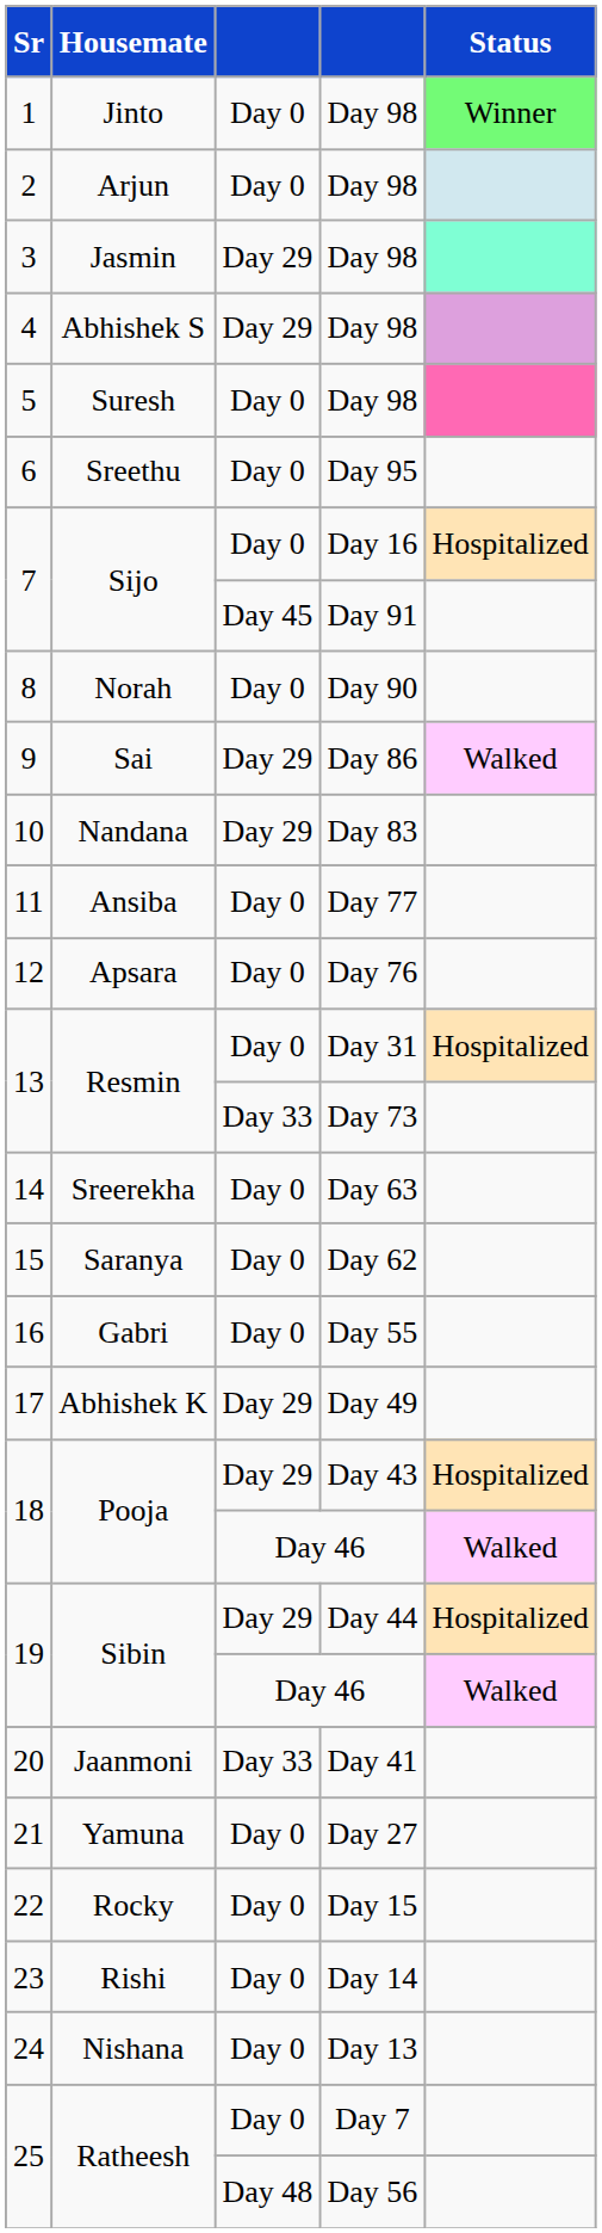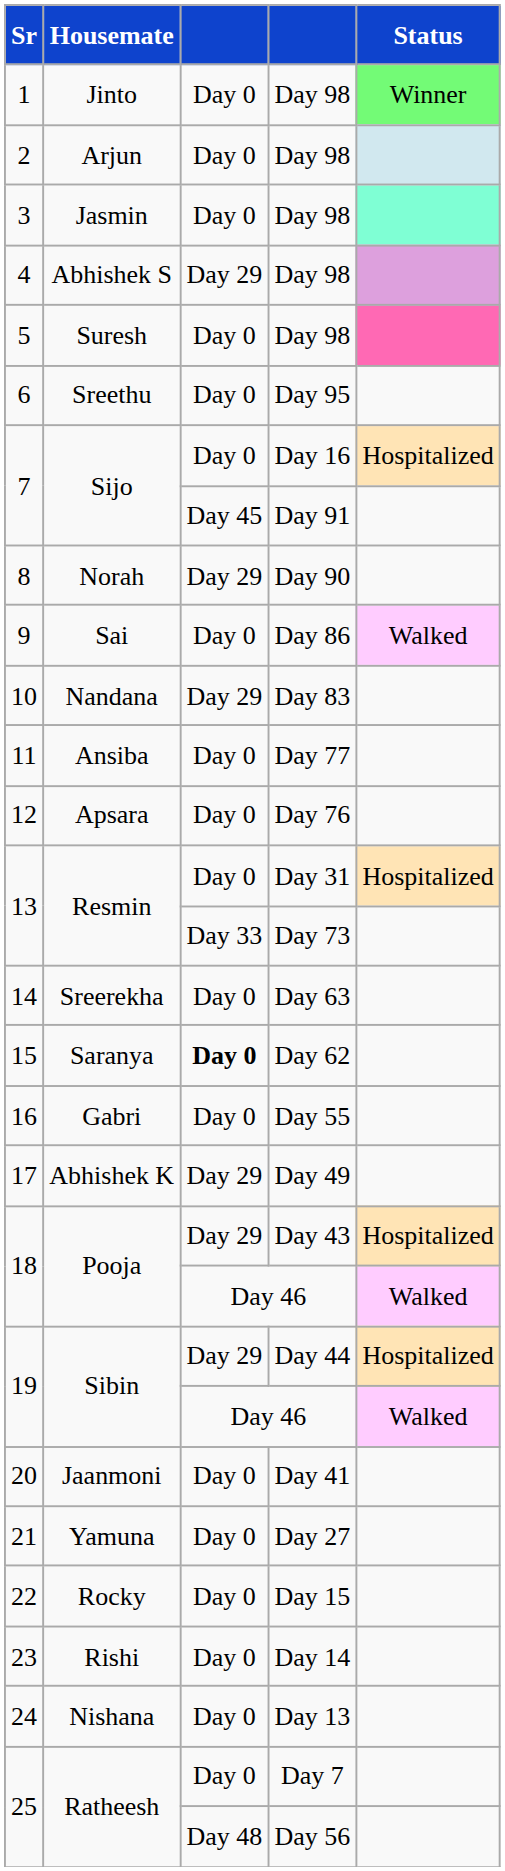3 | column 3: Day 29 -> Day 0
8 | column 3: Day 0 -> Day 29
9 | column 3: Day 29 -> Day 0
15 | column 3: normal -> bold
20 | column 3: Day 33 -> Day 0
